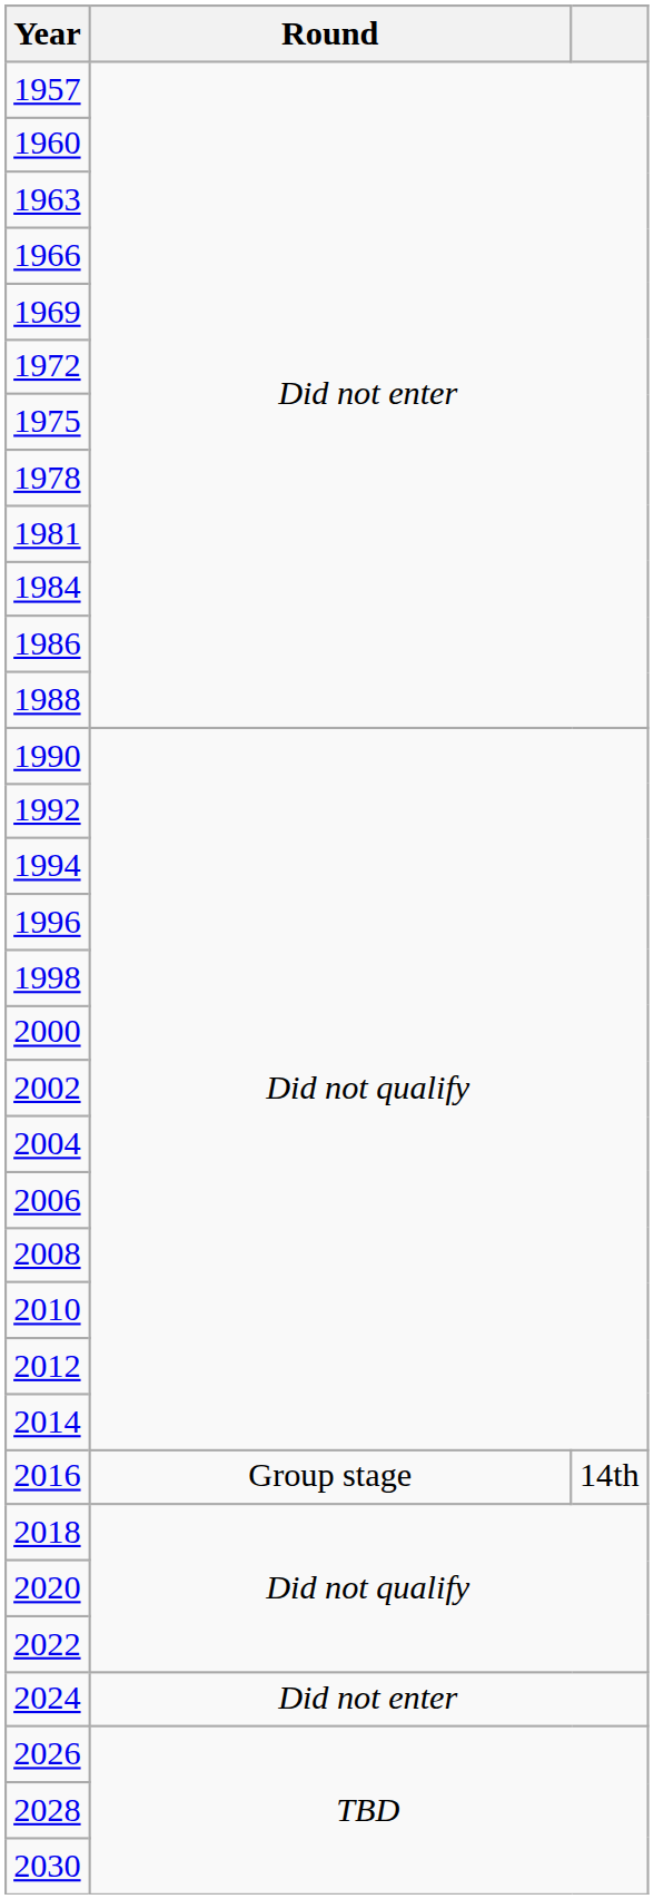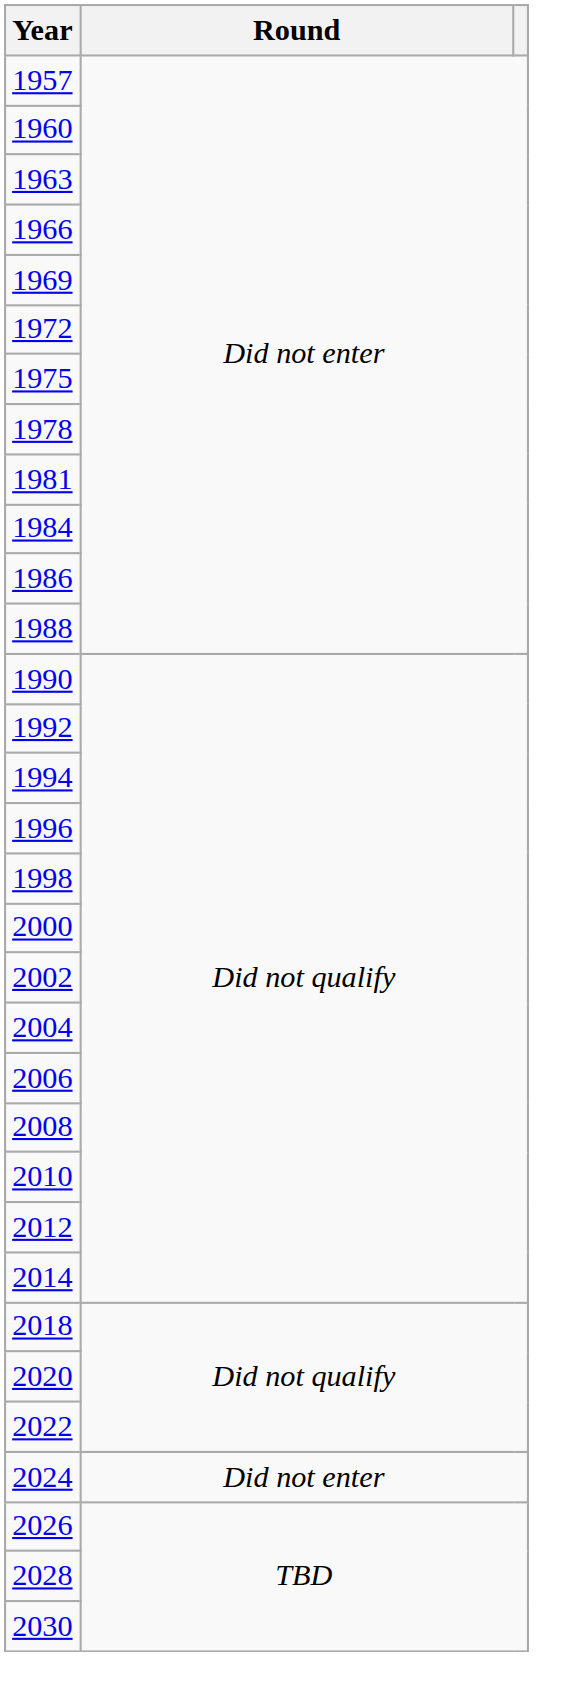- row: 2016 | Group stage | 14th
